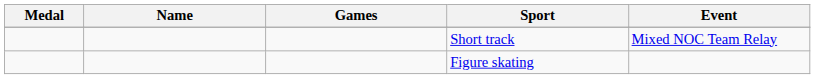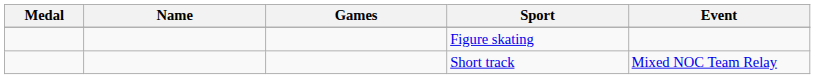rows swapped: Short track <-> Figure skating
